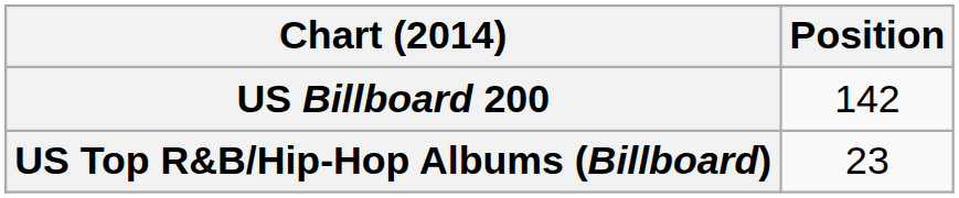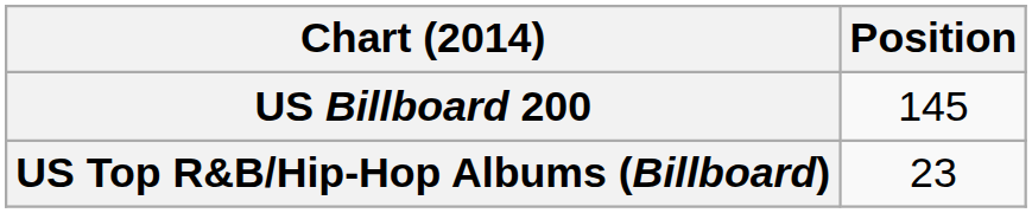US Billboard 200 | Position: 142 -> 145
